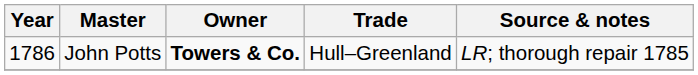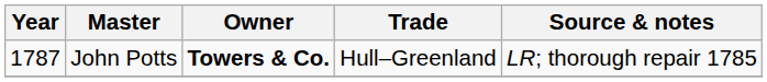John Potts | Year: 1786 -> 1787
